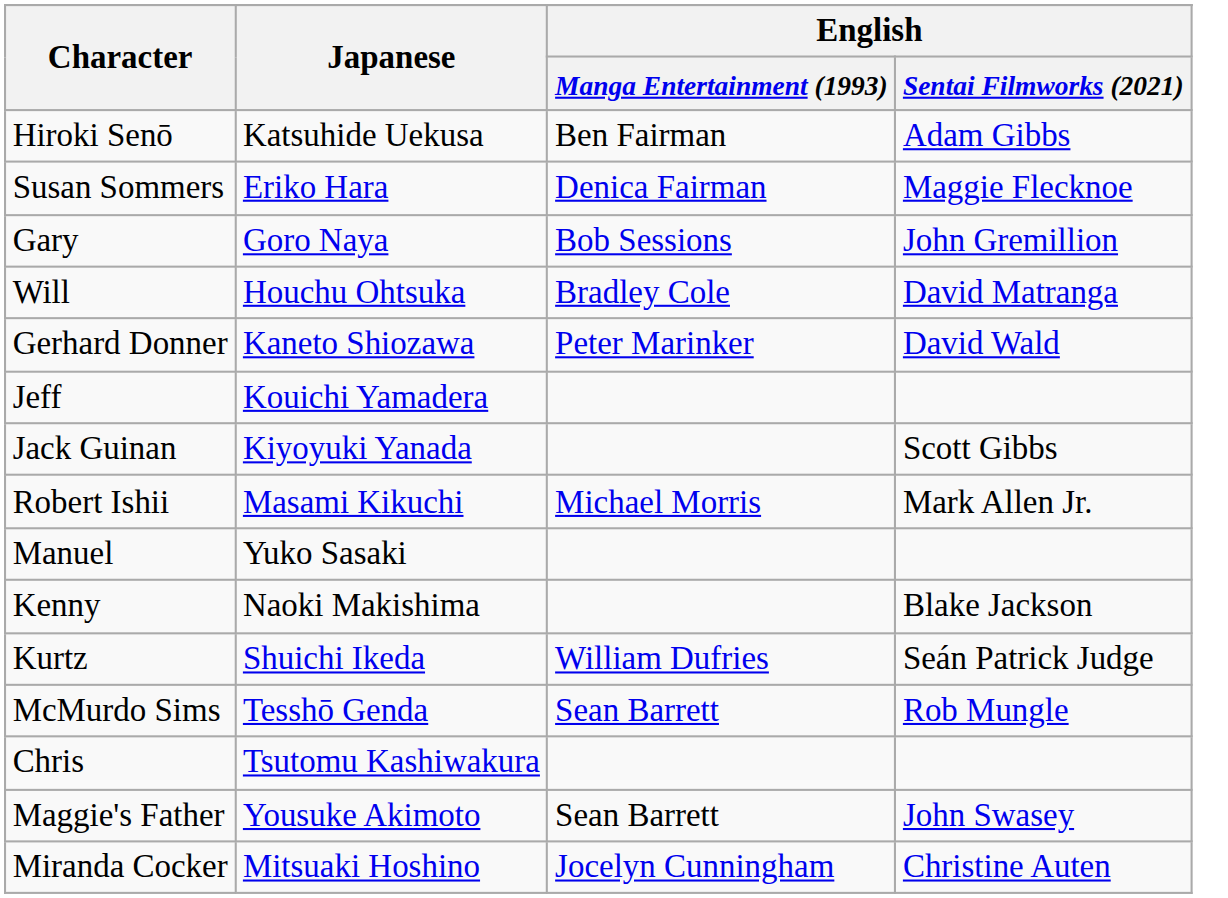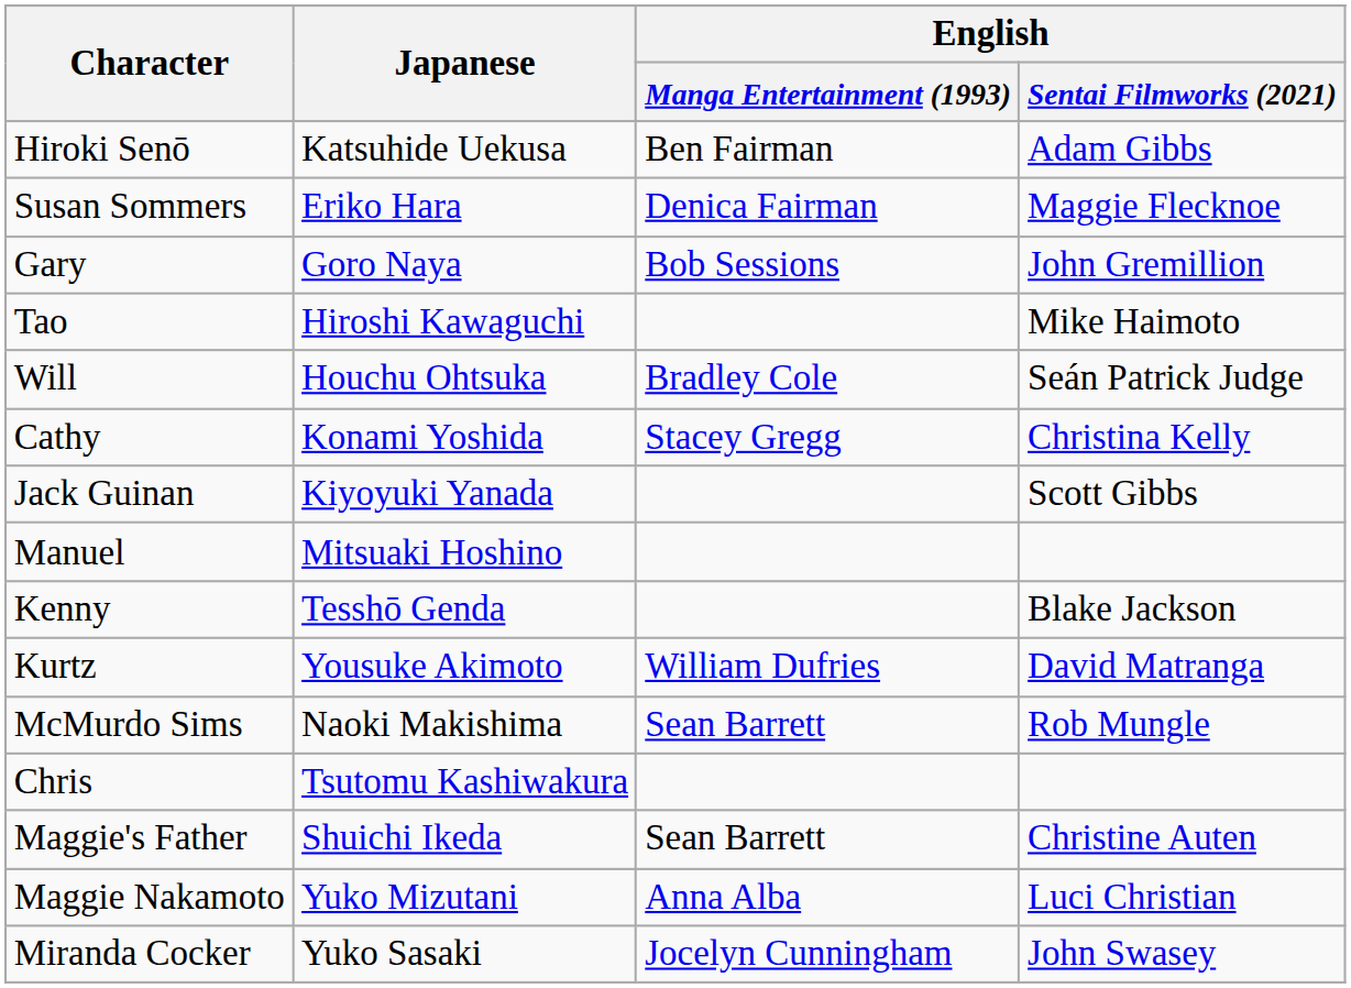+ row: Tao | Hiroshi Kawaguchi | Mike Haimoto
Will | English / Sentai Filmworks (2021): David Matranga -> Seán Patrick Judge
- row: Gerhard Donner | Kaneto Shiozawa | Peter Marinker | David Wald
+ row: Cathy | Konami Yoshida | Stacey Gregg | Christina Kelly
- row: Jeff | Kouichi Yamadera
- row: Robert Ishii | Masami Kikuchi | Michael Morris | Mark Allen Jr.
Manuel | Japanese: Yuko Sasaki -> Mitsuaki Hoshino
Kenny | Japanese: Naoki Makishima -> Tesshō Genda
Kurtz | Japanese: Shuichi Ikeda -> Yousuke Akimoto
Kurtz | English / Sentai Filmworks (2021): Seán Patrick Judge -> David Matranga
McMurdo Sims | Japanese: Tesshō Genda -> Naoki Makishima
Maggie's Father | Japanese: Yousuke Akimoto -> Shuichi Ikeda
Maggie's Father | English / Sentai Filmworks (2021): John Swasey -> Christine Auten
+ row: Maggie Nakamoto | Yuko Mizutani | Anna Alba | Luci Christian
Miranda Cocker | Japanese: Mitsuaki Hoshino -> Yuko Sasaki
Miranda Cocker | English / Sentai Filmworks (2021): Christine Auten -> John Swasey
